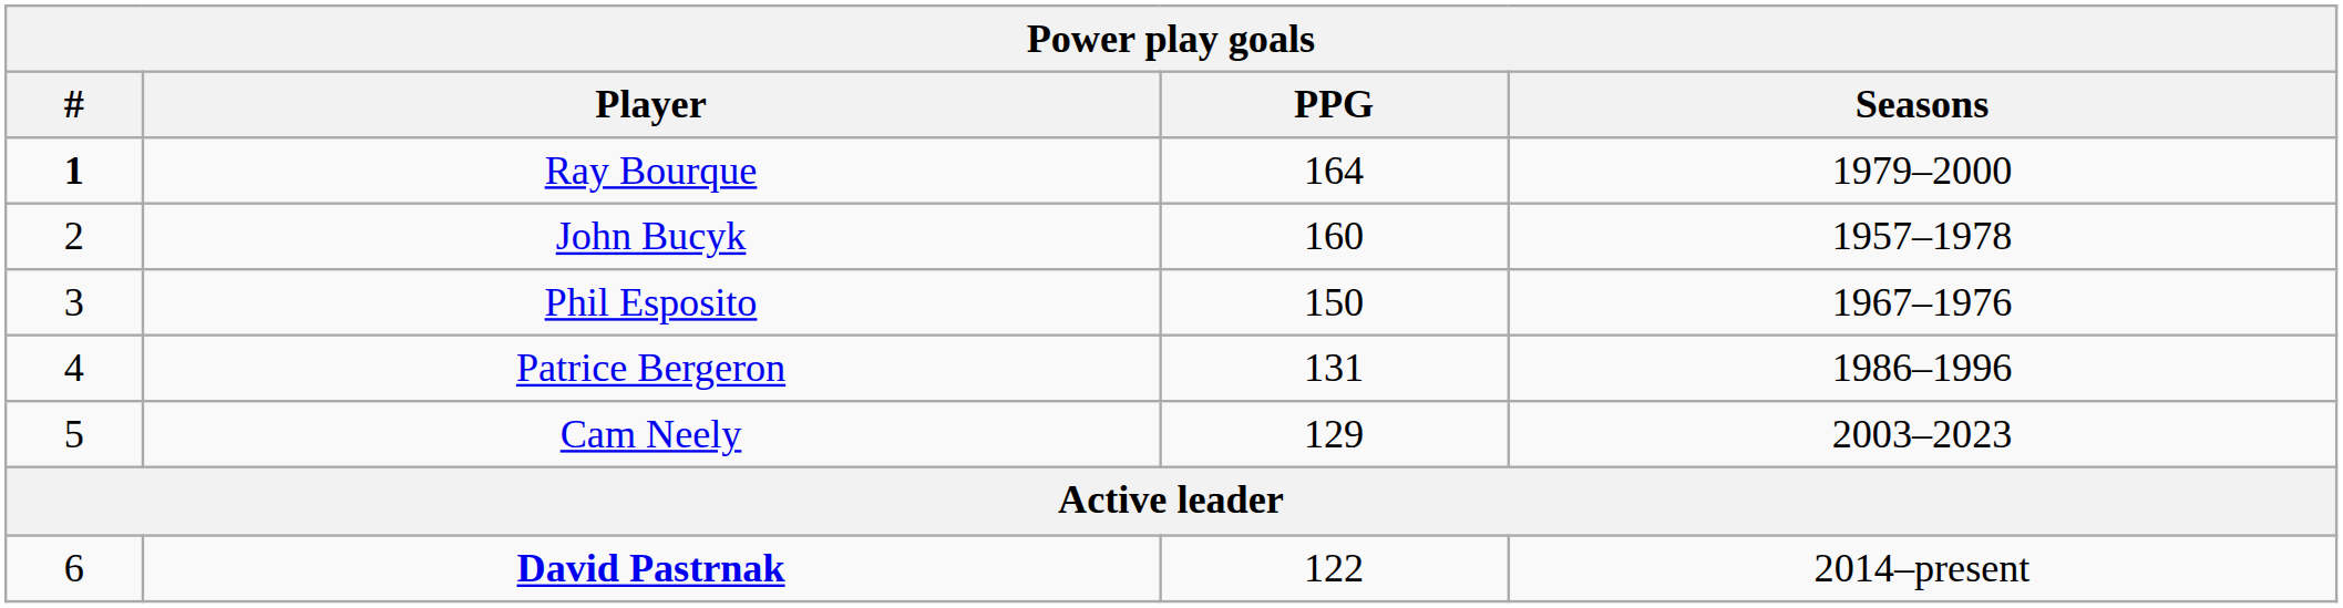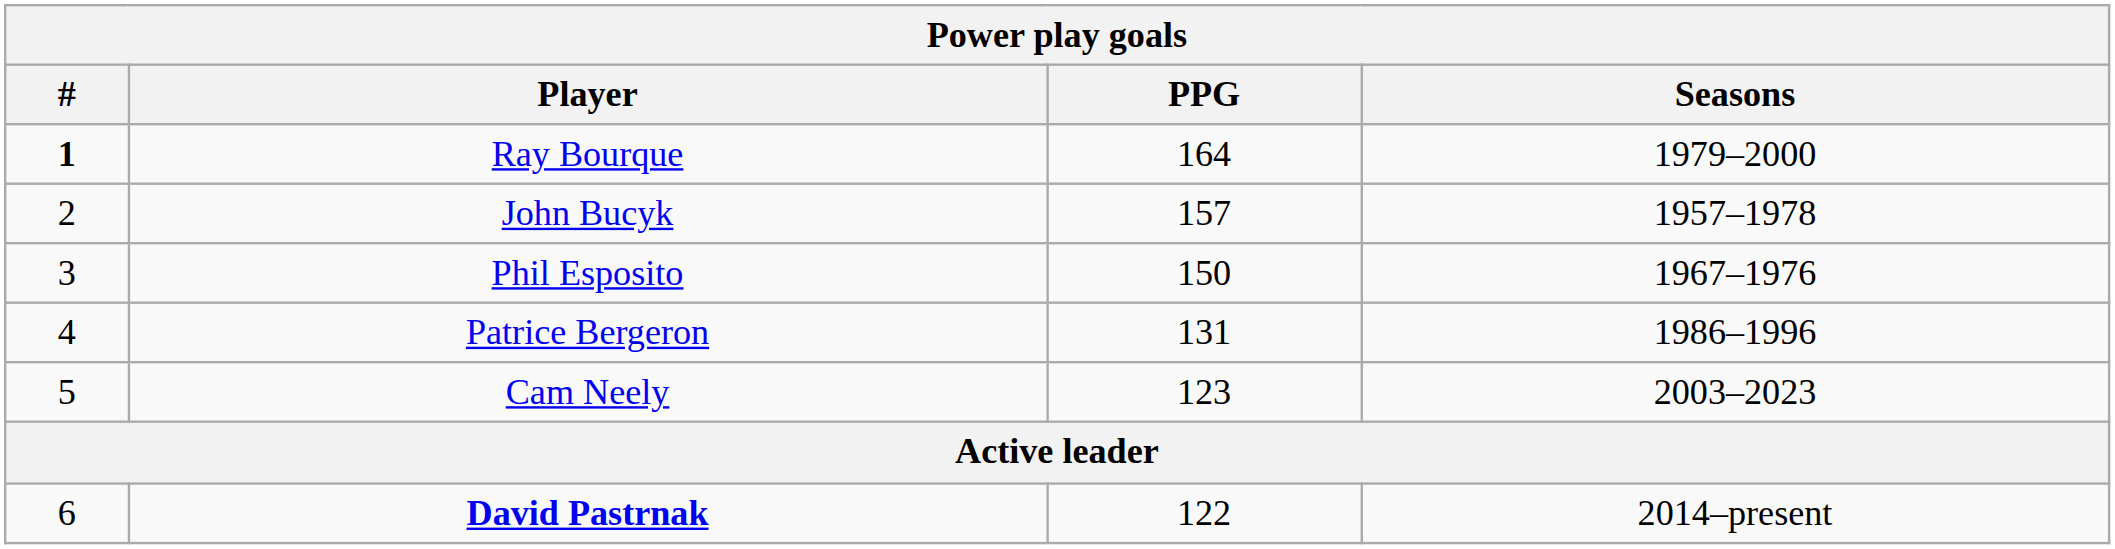John Bucyk | PPG: 160 -> 157
Cam Neely | PPG: 129 -> 123
